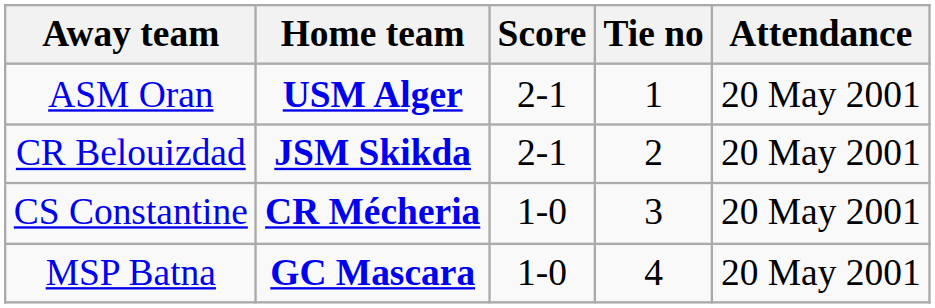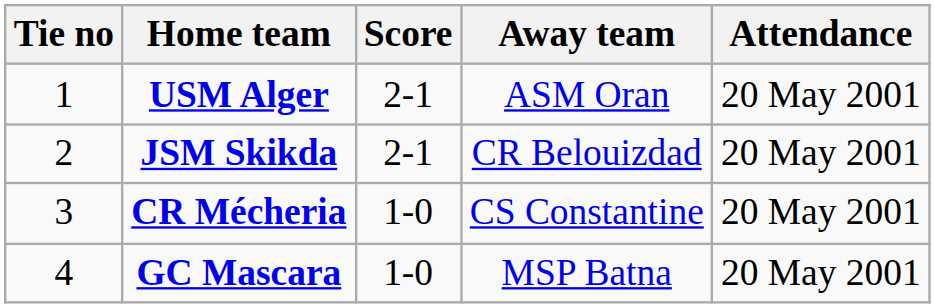columns swapped: Tie no <-> Away team
